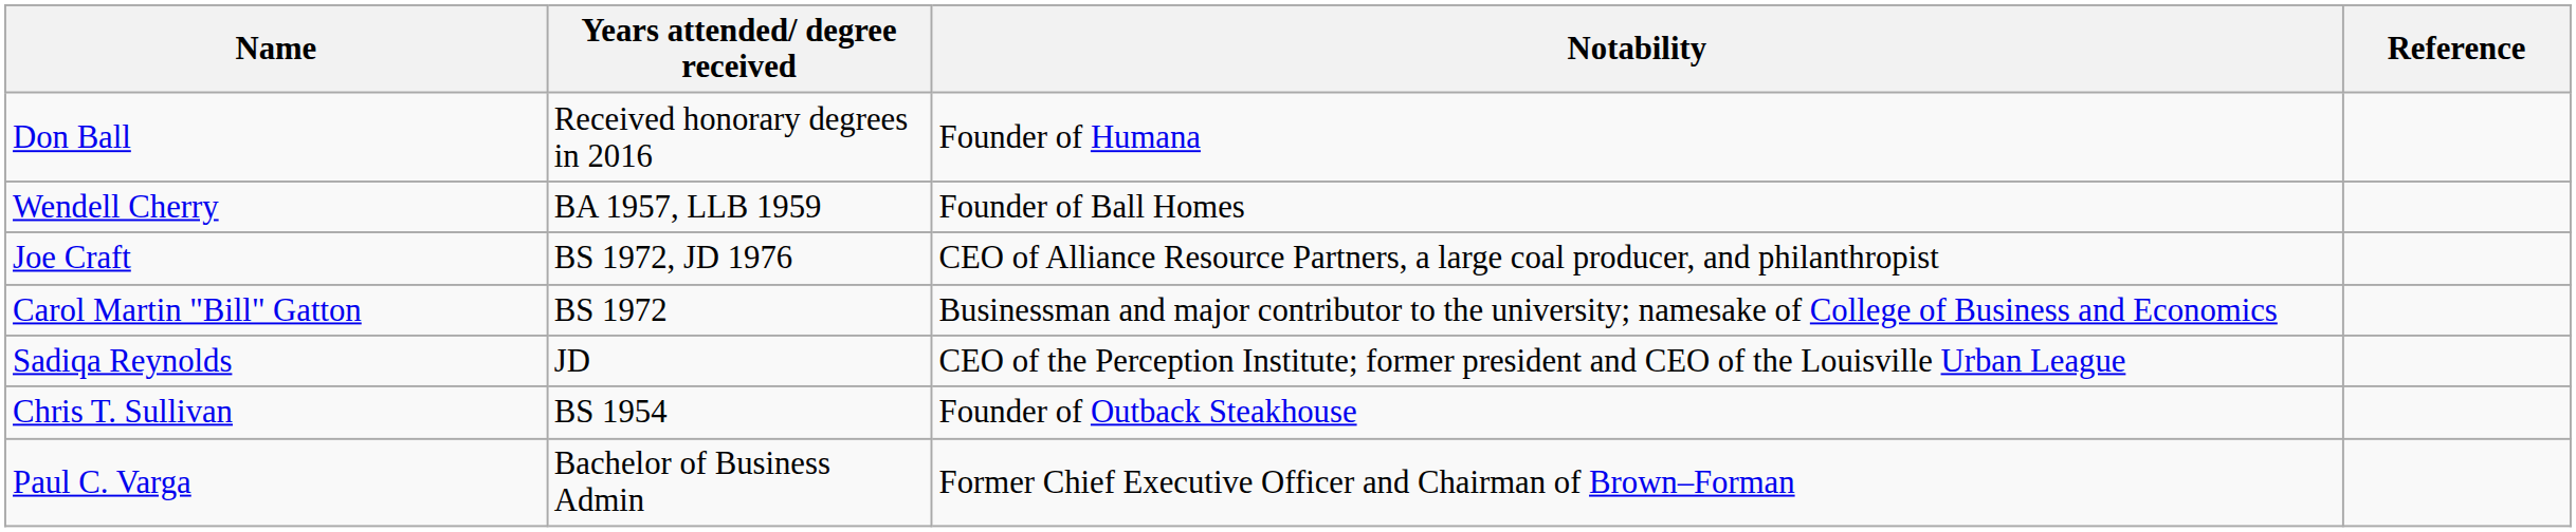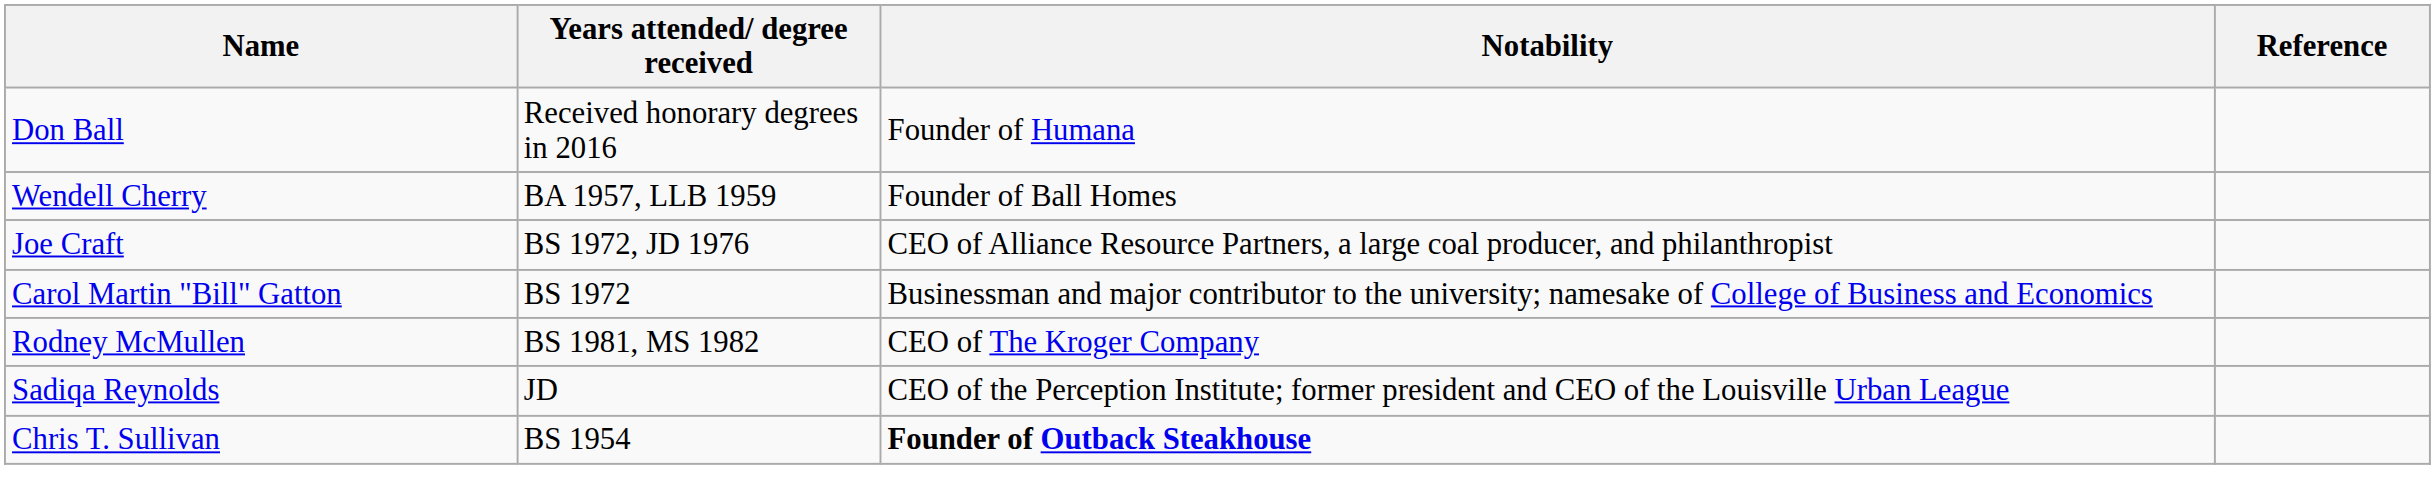+ row: Rodney McMullen | BS 1981, MS 1982 | CEO of The Kroger Company
Chris T. Sullivan | Notability: normal -> bold
- row: Paul C. Varga | Bachelor of Business Admin | Former Chief Executive Officer and Chairman of Brown–Forman
